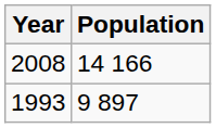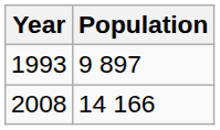rows swapped: 1993 <-> 2008
